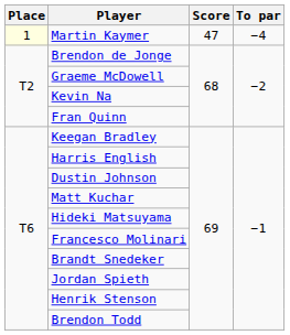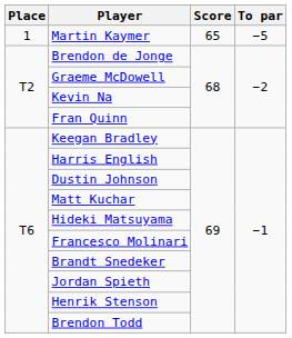Martin Kaymer | Place: lightyellow background -> no background
Martin Kaymer | Score: 47 -> 65
Martin Kaymer | To par: −4 -> −5
